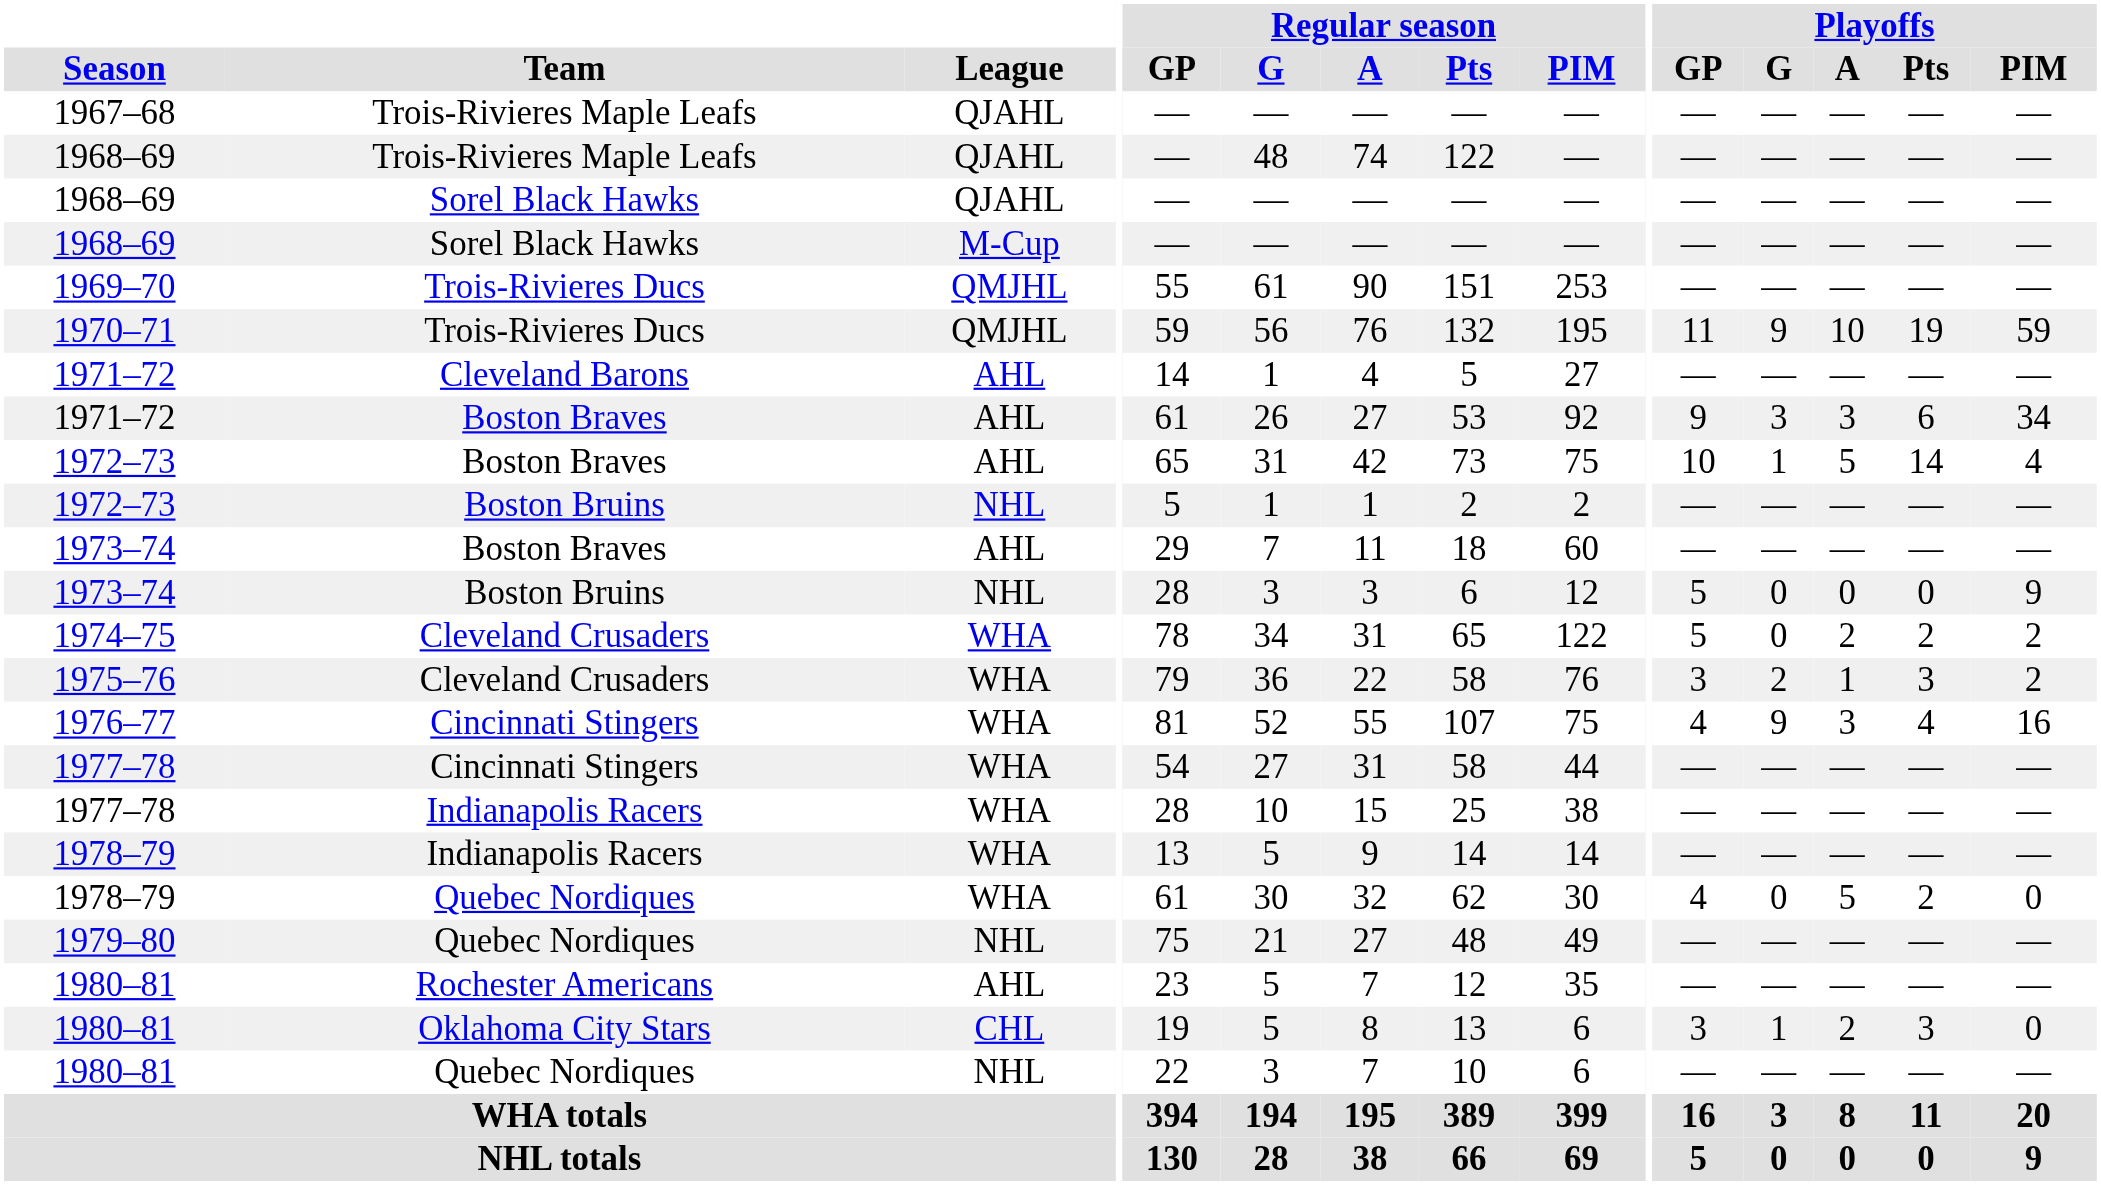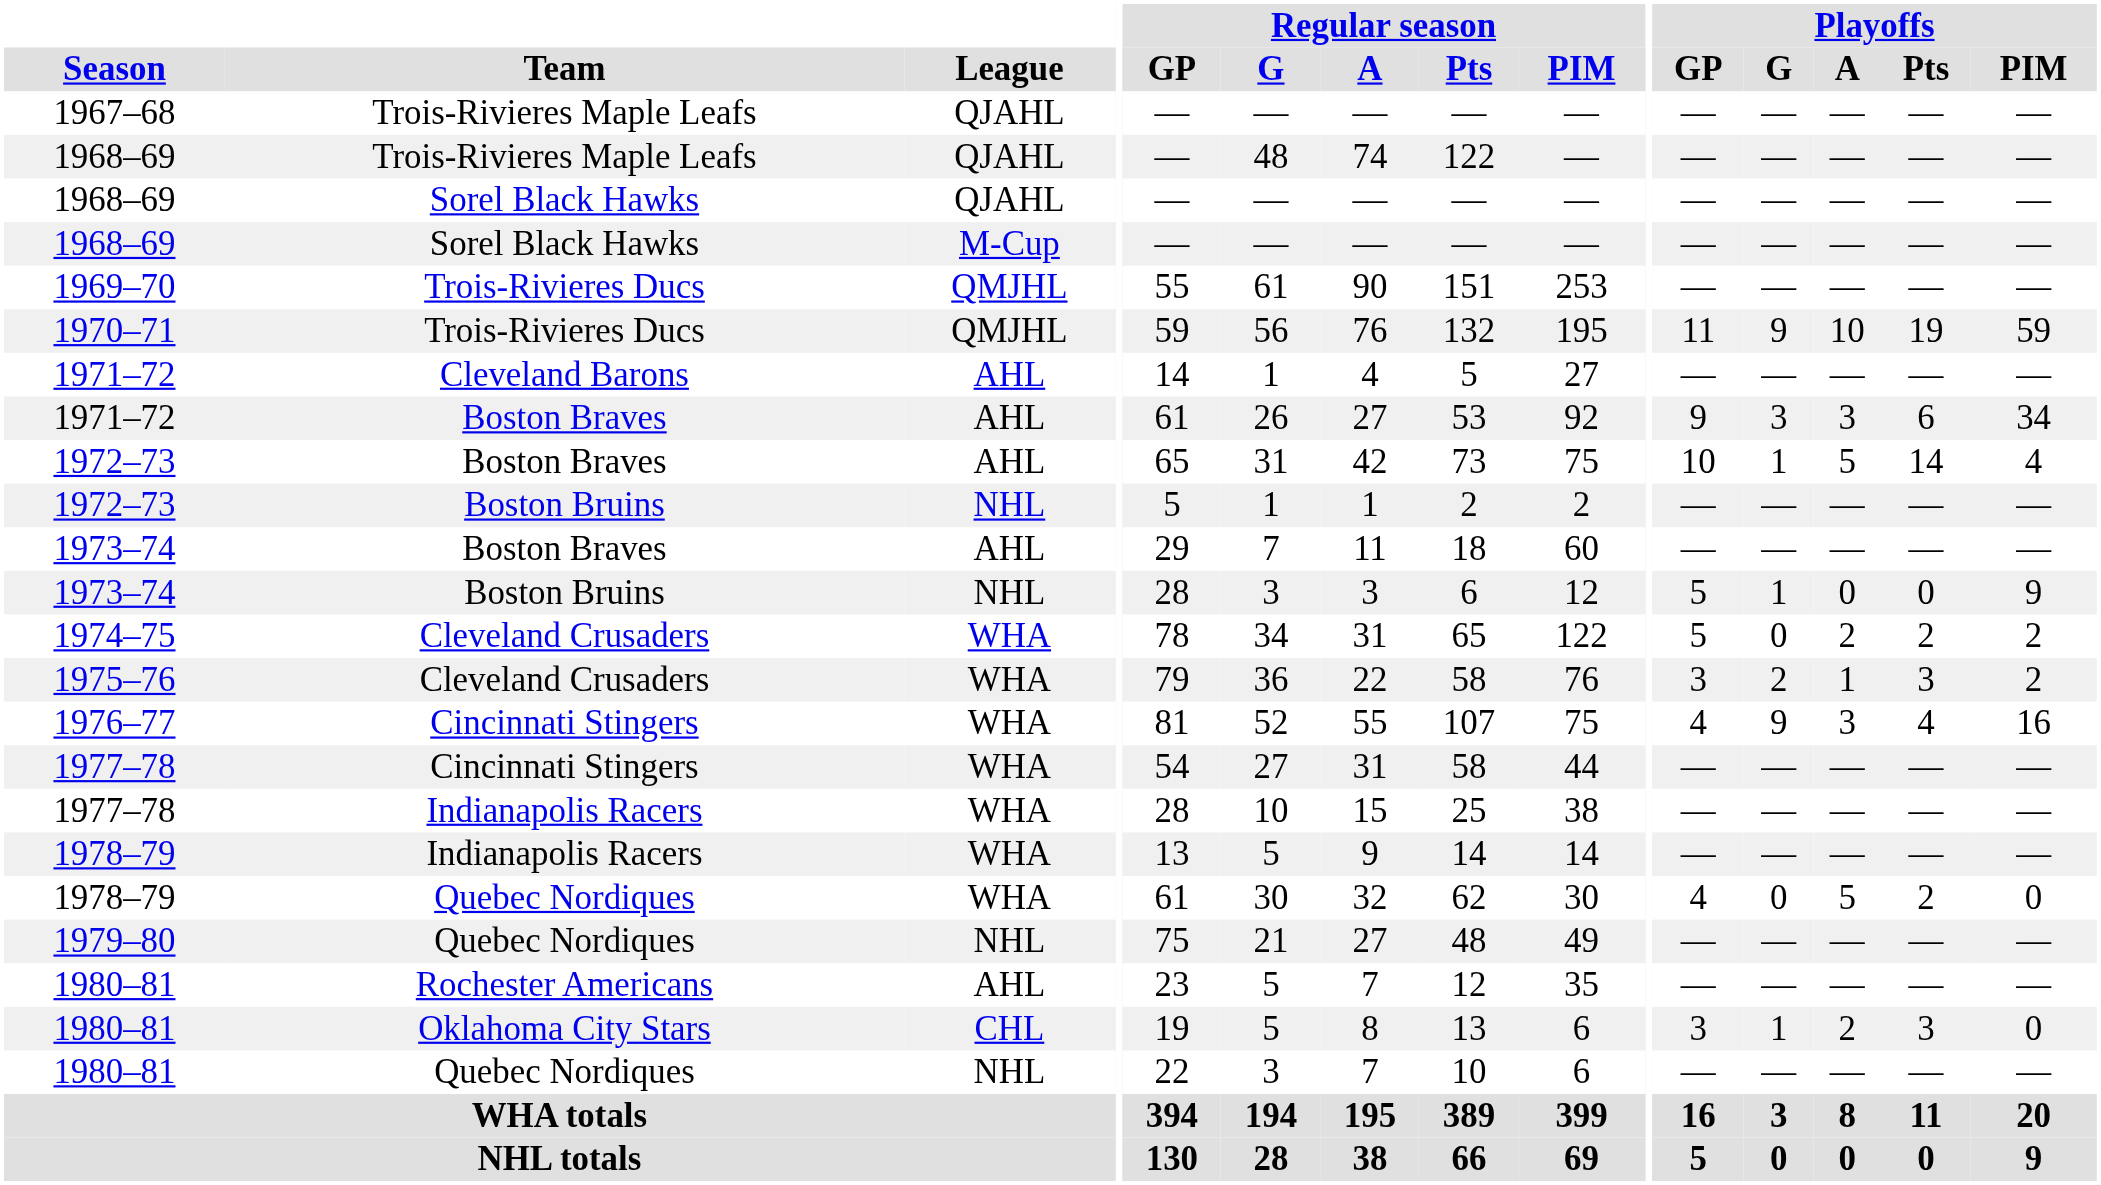1973–74 / Boston Bruins | Playoffs / G: 0 -> 1
